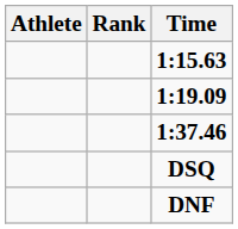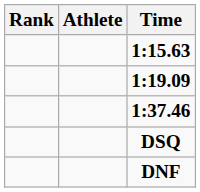columns swapped: Rank <-> Athlete
